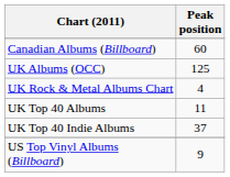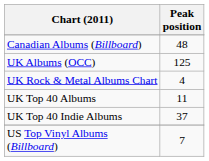Canadian Albums (Billboard) | Peak position: 60 -> 48
US Top Vinyl Albums (Billboard) | Peak position: 9 -> 7
